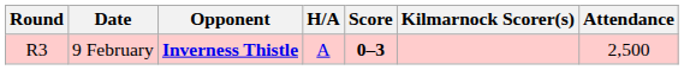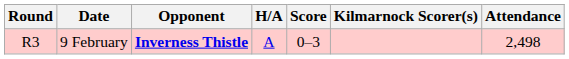9 February | Score: bold -> normal
9 February | Attendance: 2,500 -> 2,498
